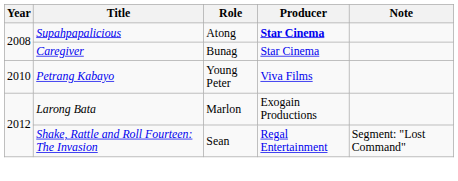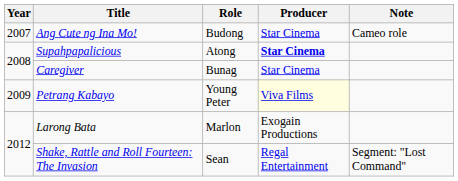+ row: 2007 | Ang Cute ng Ina Mo! | Budong | Star Cinema | Cameo role
Petrang Kabayo | Year: 2010 -> 2009
Petrang Kabayo | Producer: no background -> lightyellow background
